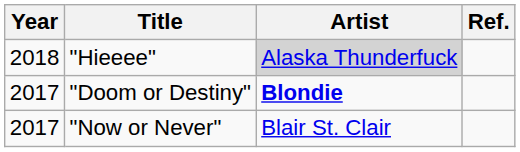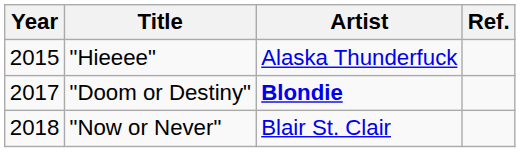"Hieeee" | Year: 2018 -> 2015
"Hieeee" | Artist: lightgrey background -> no background
"Now or Never" | Year: 2017 -> 2018
